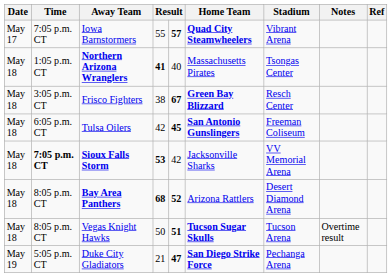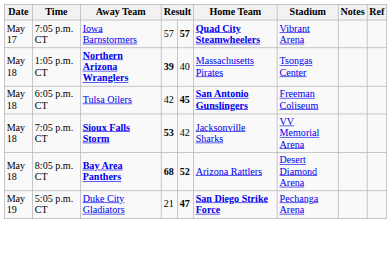Iowa Barnstormers | column 4: 55 -> 57
Northern Arizona Wranglers | column 4: 41 -> 39
- row: May 18 | 3:05 p.m. CT | Frisco Fighters | 38 | 67 | Green Bay Blizzard | Resch Center
Sioux Falls Storm | Time: bold -> normal
- row: May 18 | 8:05 p.m. CT | Vegas Knight Hawks | 50 | 51 | Tucson Sugar Skulls | Tucson Arena | Overtime result
